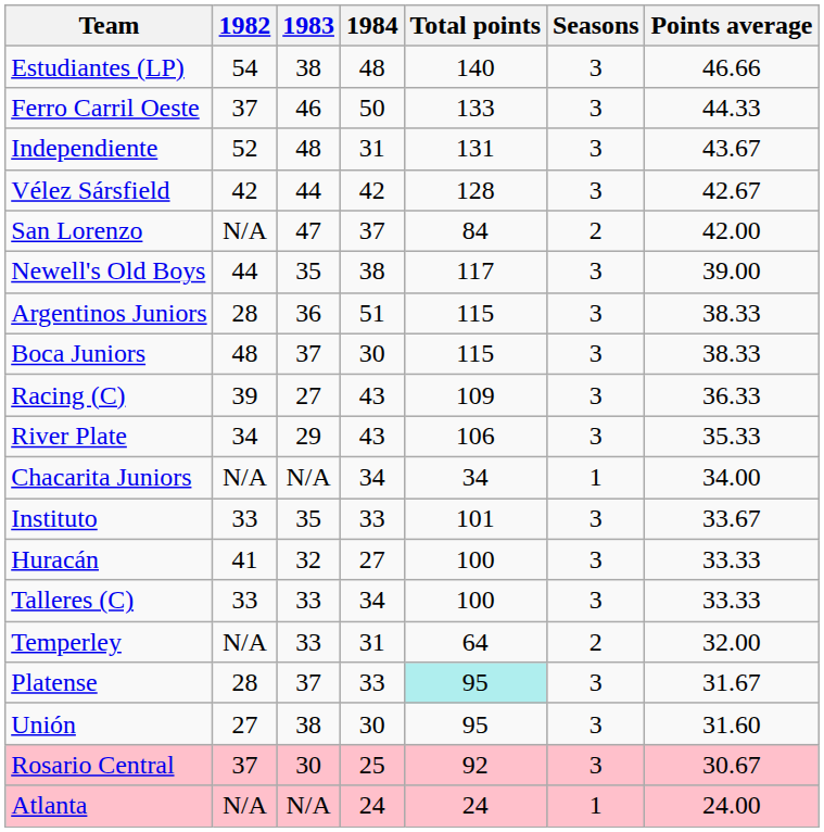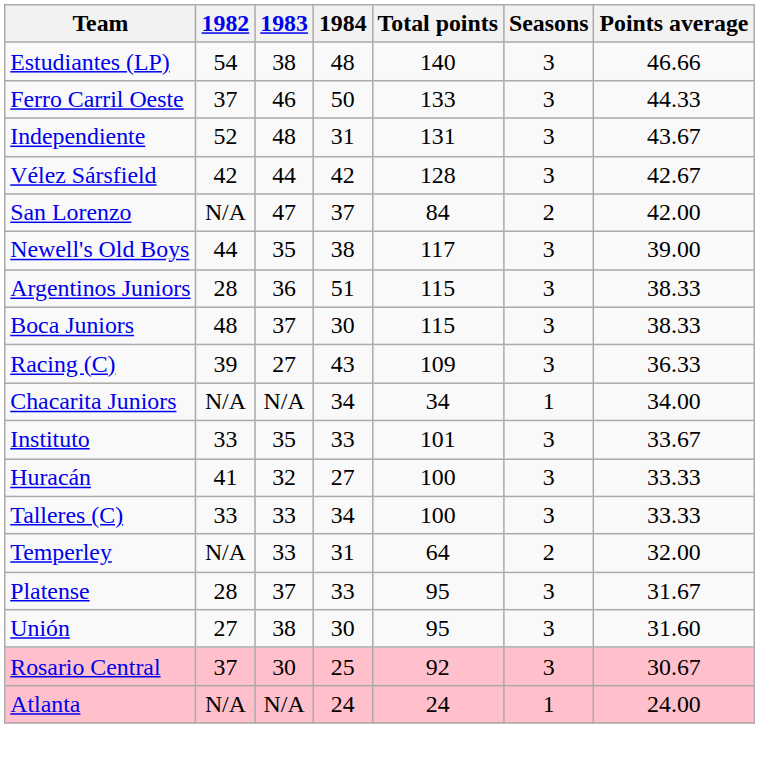- row: River Plate | 34 | 29 | 43 | 106 | 3 | 35.33
Platense | Total points: paleturquoise background -> no background
